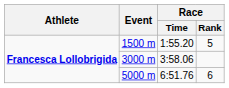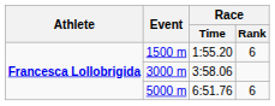1500 m | Race / Rank: 5 -> 6
